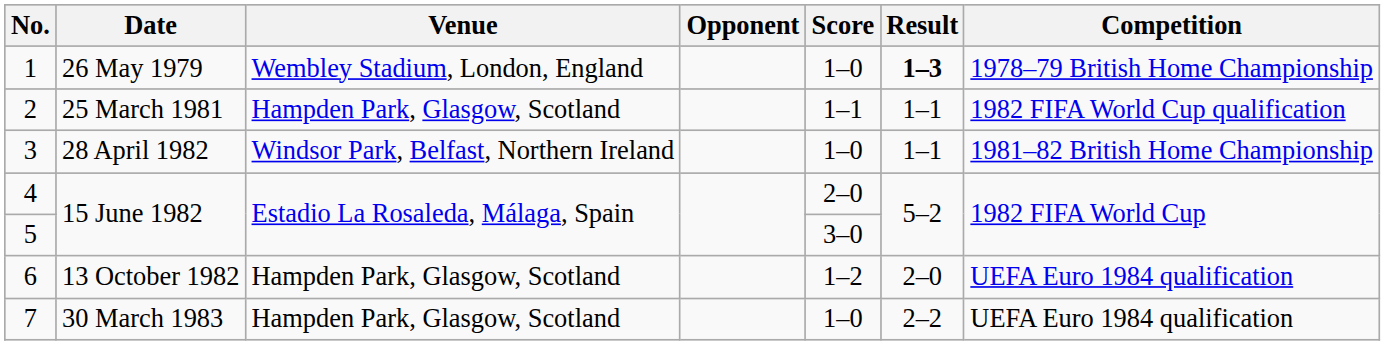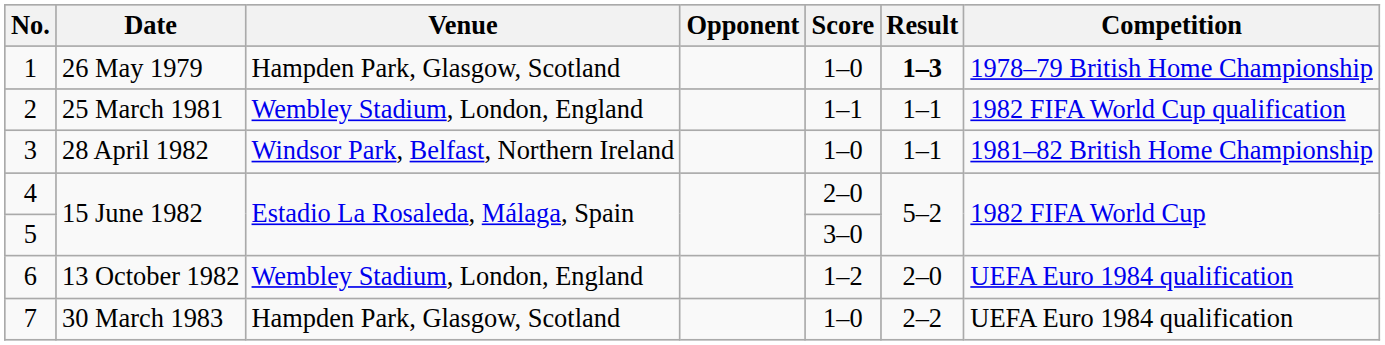1 | Venue: Wembley Stadium, London, England -> Hampden Park, Glasgow, Scotland
2 | Venue: Hampden Park, Glasgow, Scotland -> Wembley Stadium, London, England
6 | Venue: Hampden Park, Glasgow, Scotland -> Wembley Stadium, London, England
